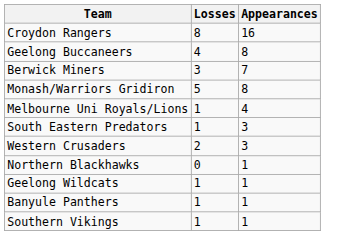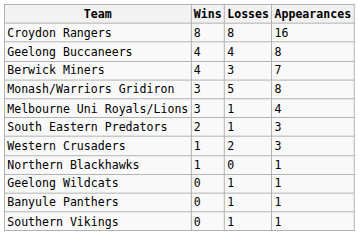+ column: Wins | 8 | 4 | 4 | 3 | 3 | 2 | 1 | 1 | 0 | 0 | 0
